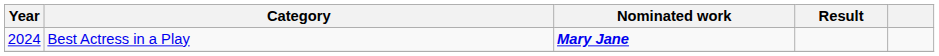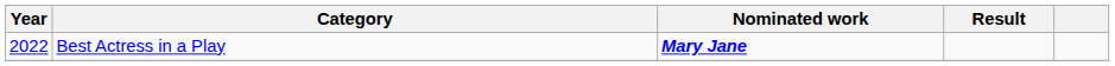Best Actress in a Play | Year: 2024 -> 2022
